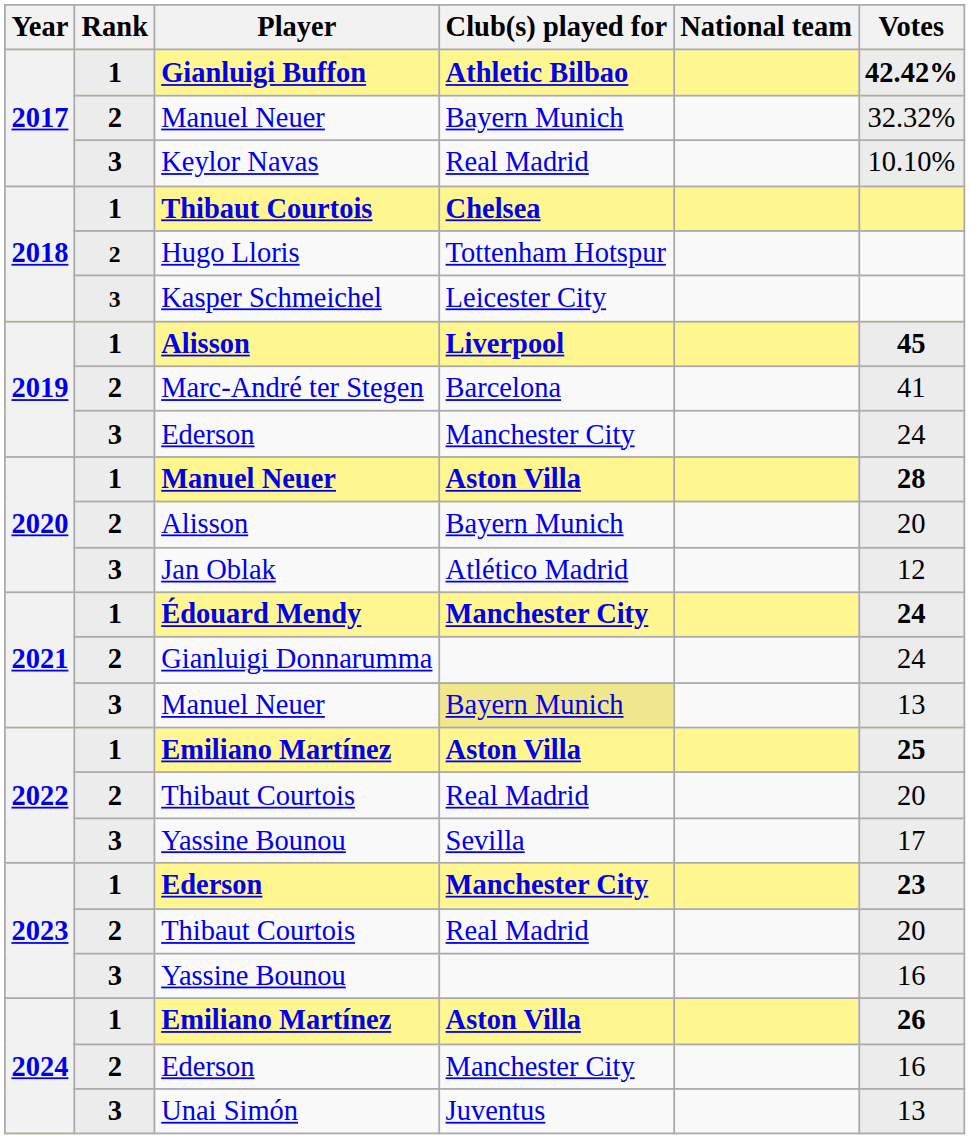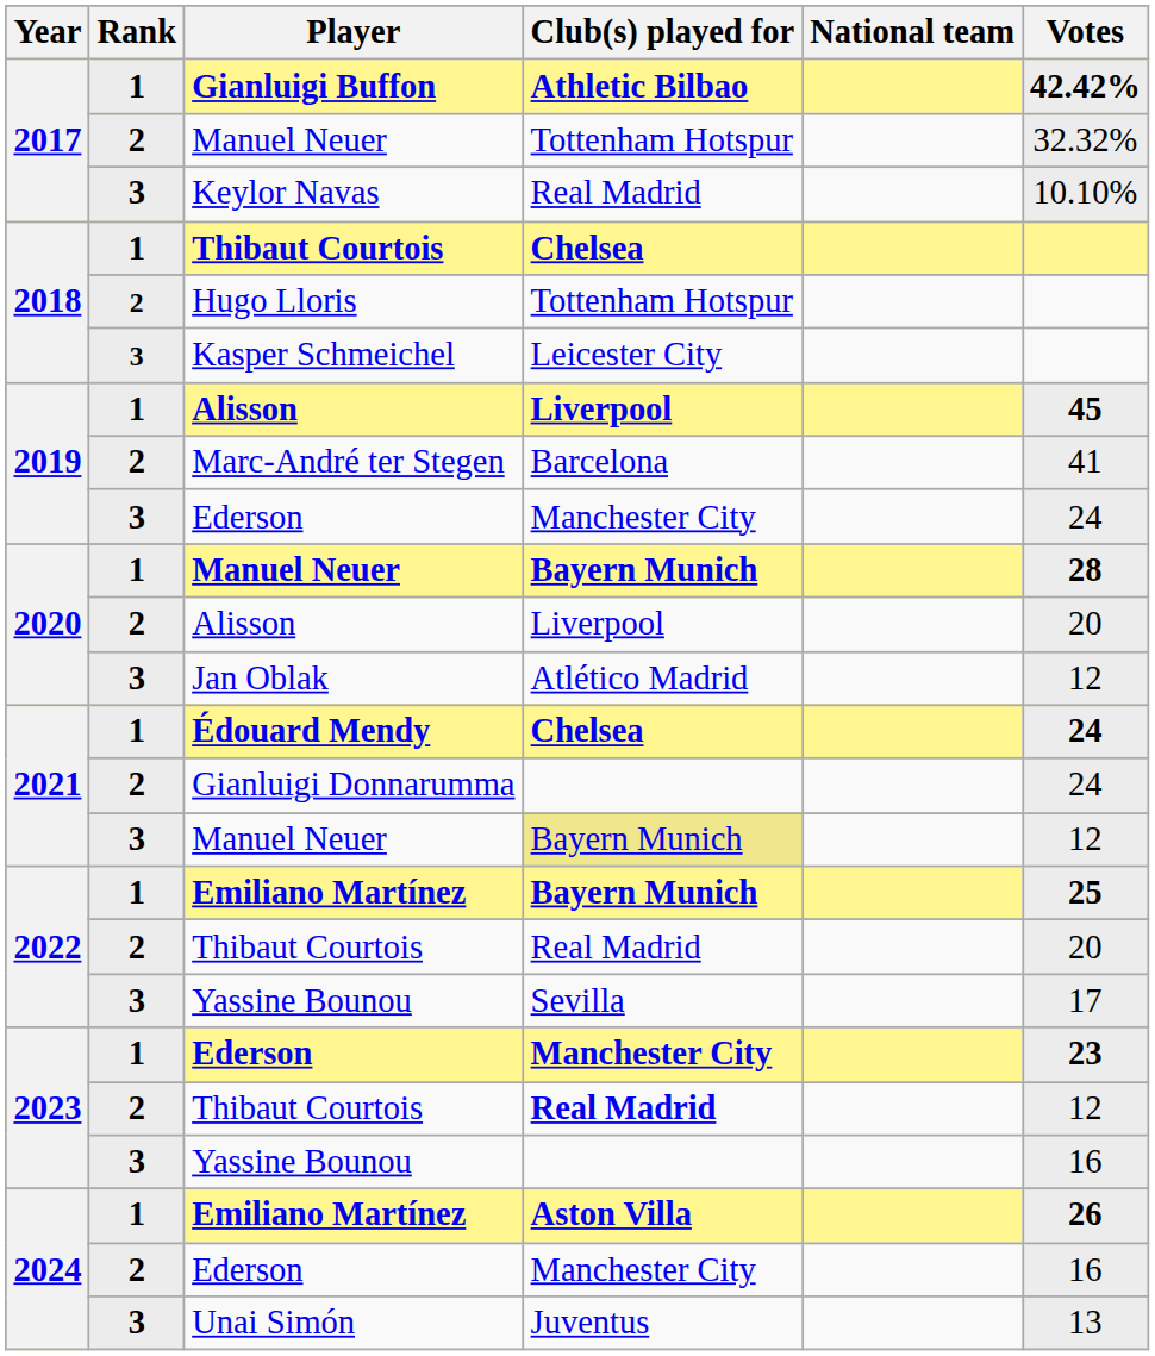2017 / Manuel Neuer | Club(s) played for: Bayern Munich -> Tottenham Hotspur
2020 / Manuel Neuer | Club(s) played for: Aston Villa -> Bayern Munich
2020 / Alisson | Club(s) played for: Bayern Munich -> Liverpool
Édouard Mendy | Club(s) played for: Manchester City -> Chelsea
2021 / Manuel Neuer | Votes: 13 -> 12
2022 / Emiliano Martínez | Club(s) played for: Aston Villa -> Bayern Munich
2023 / Thibaut Courtois | Club(s) played for: normal -> bold
2023 / Thibaut Courtois | Votes: 20 -> 12
